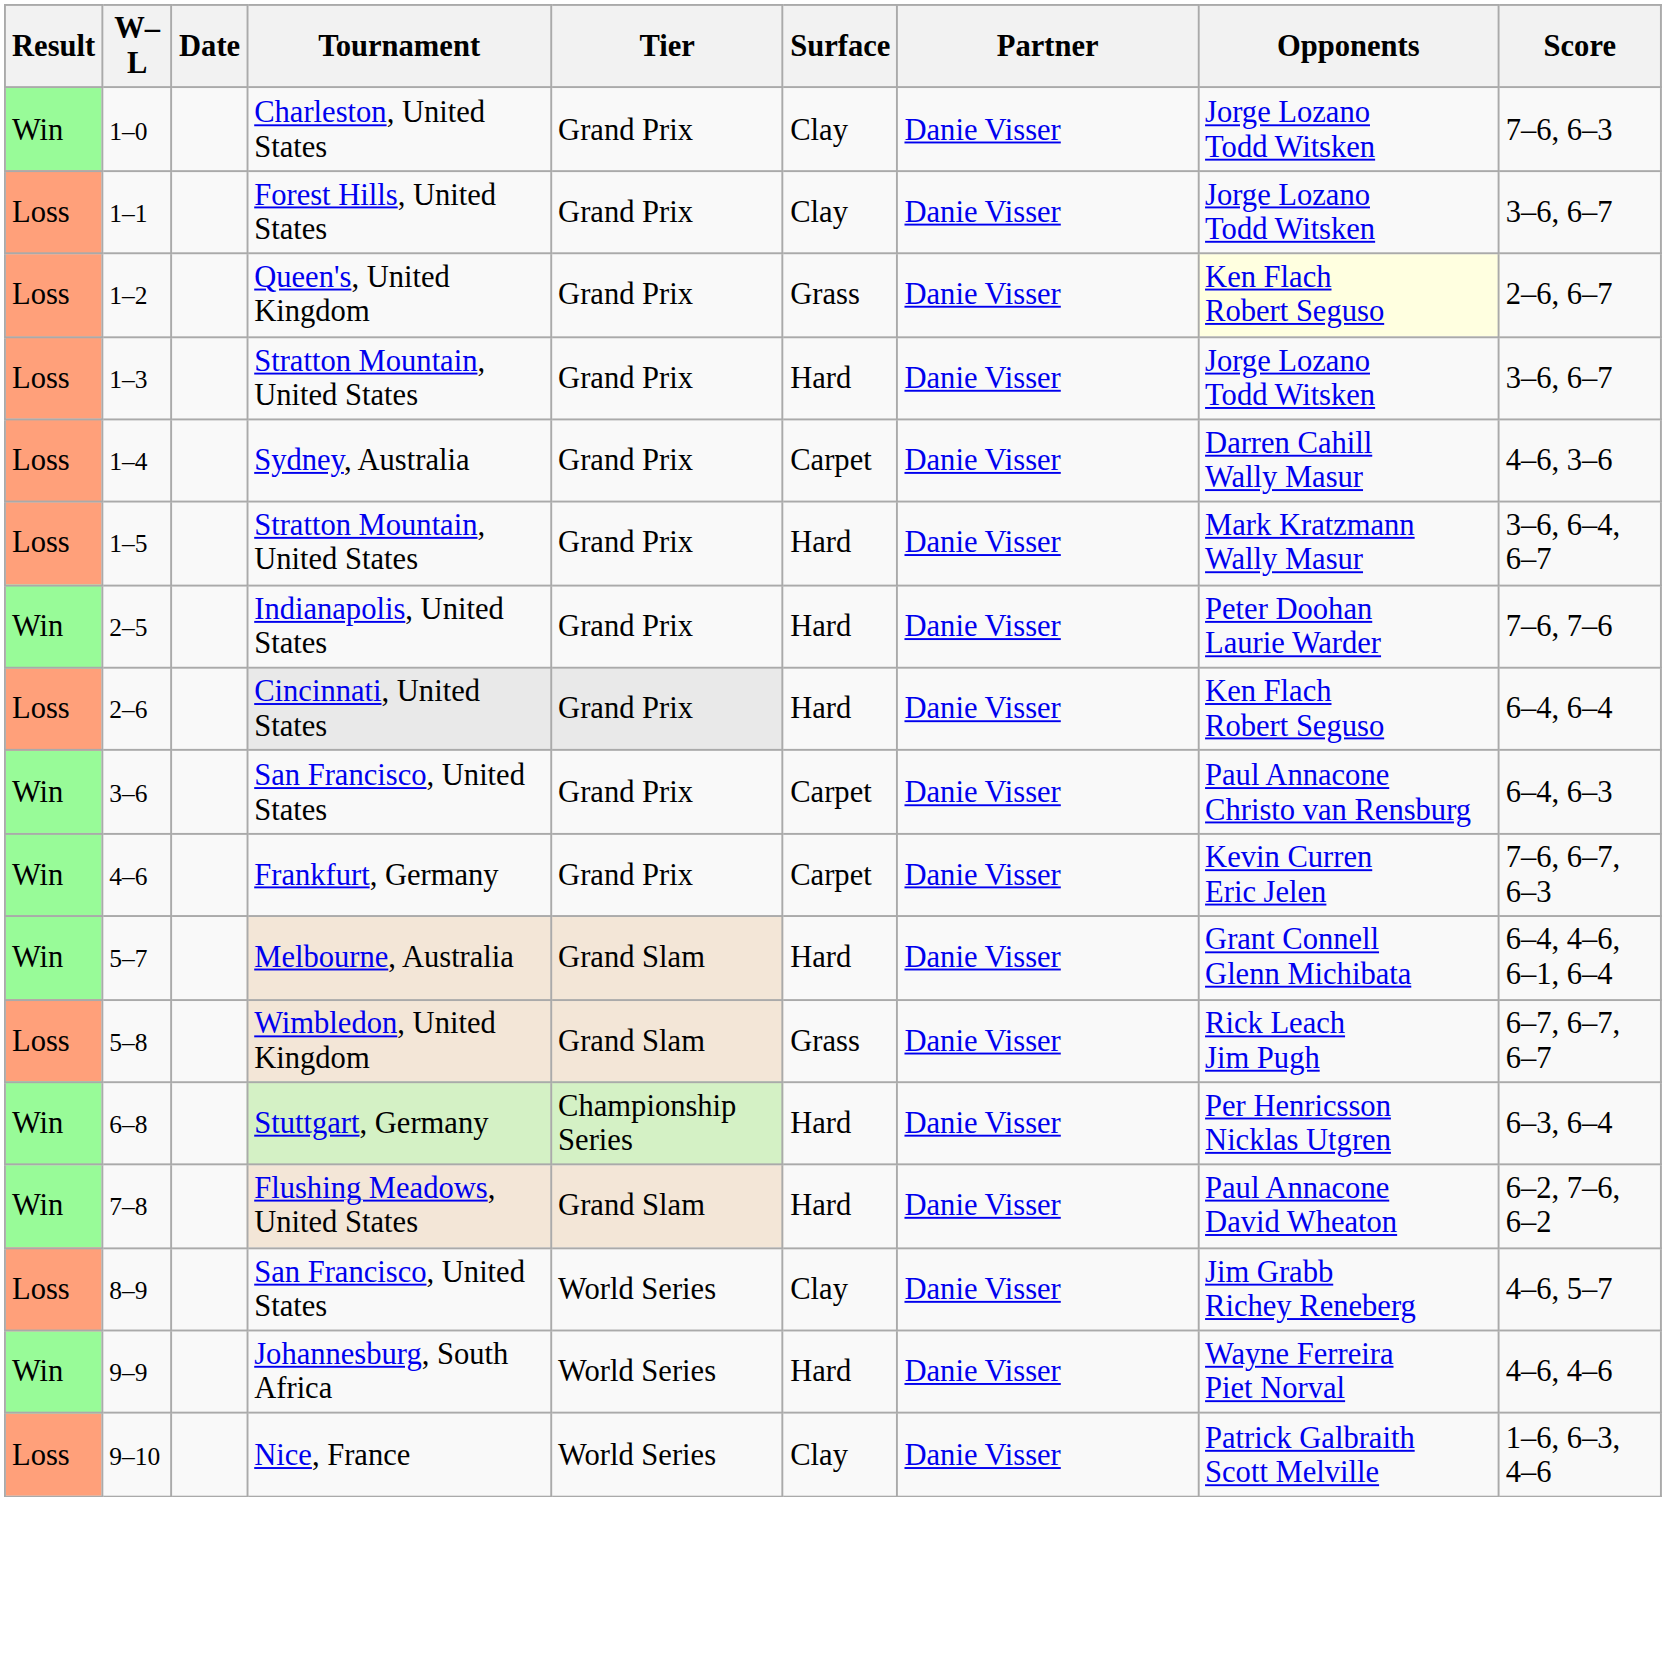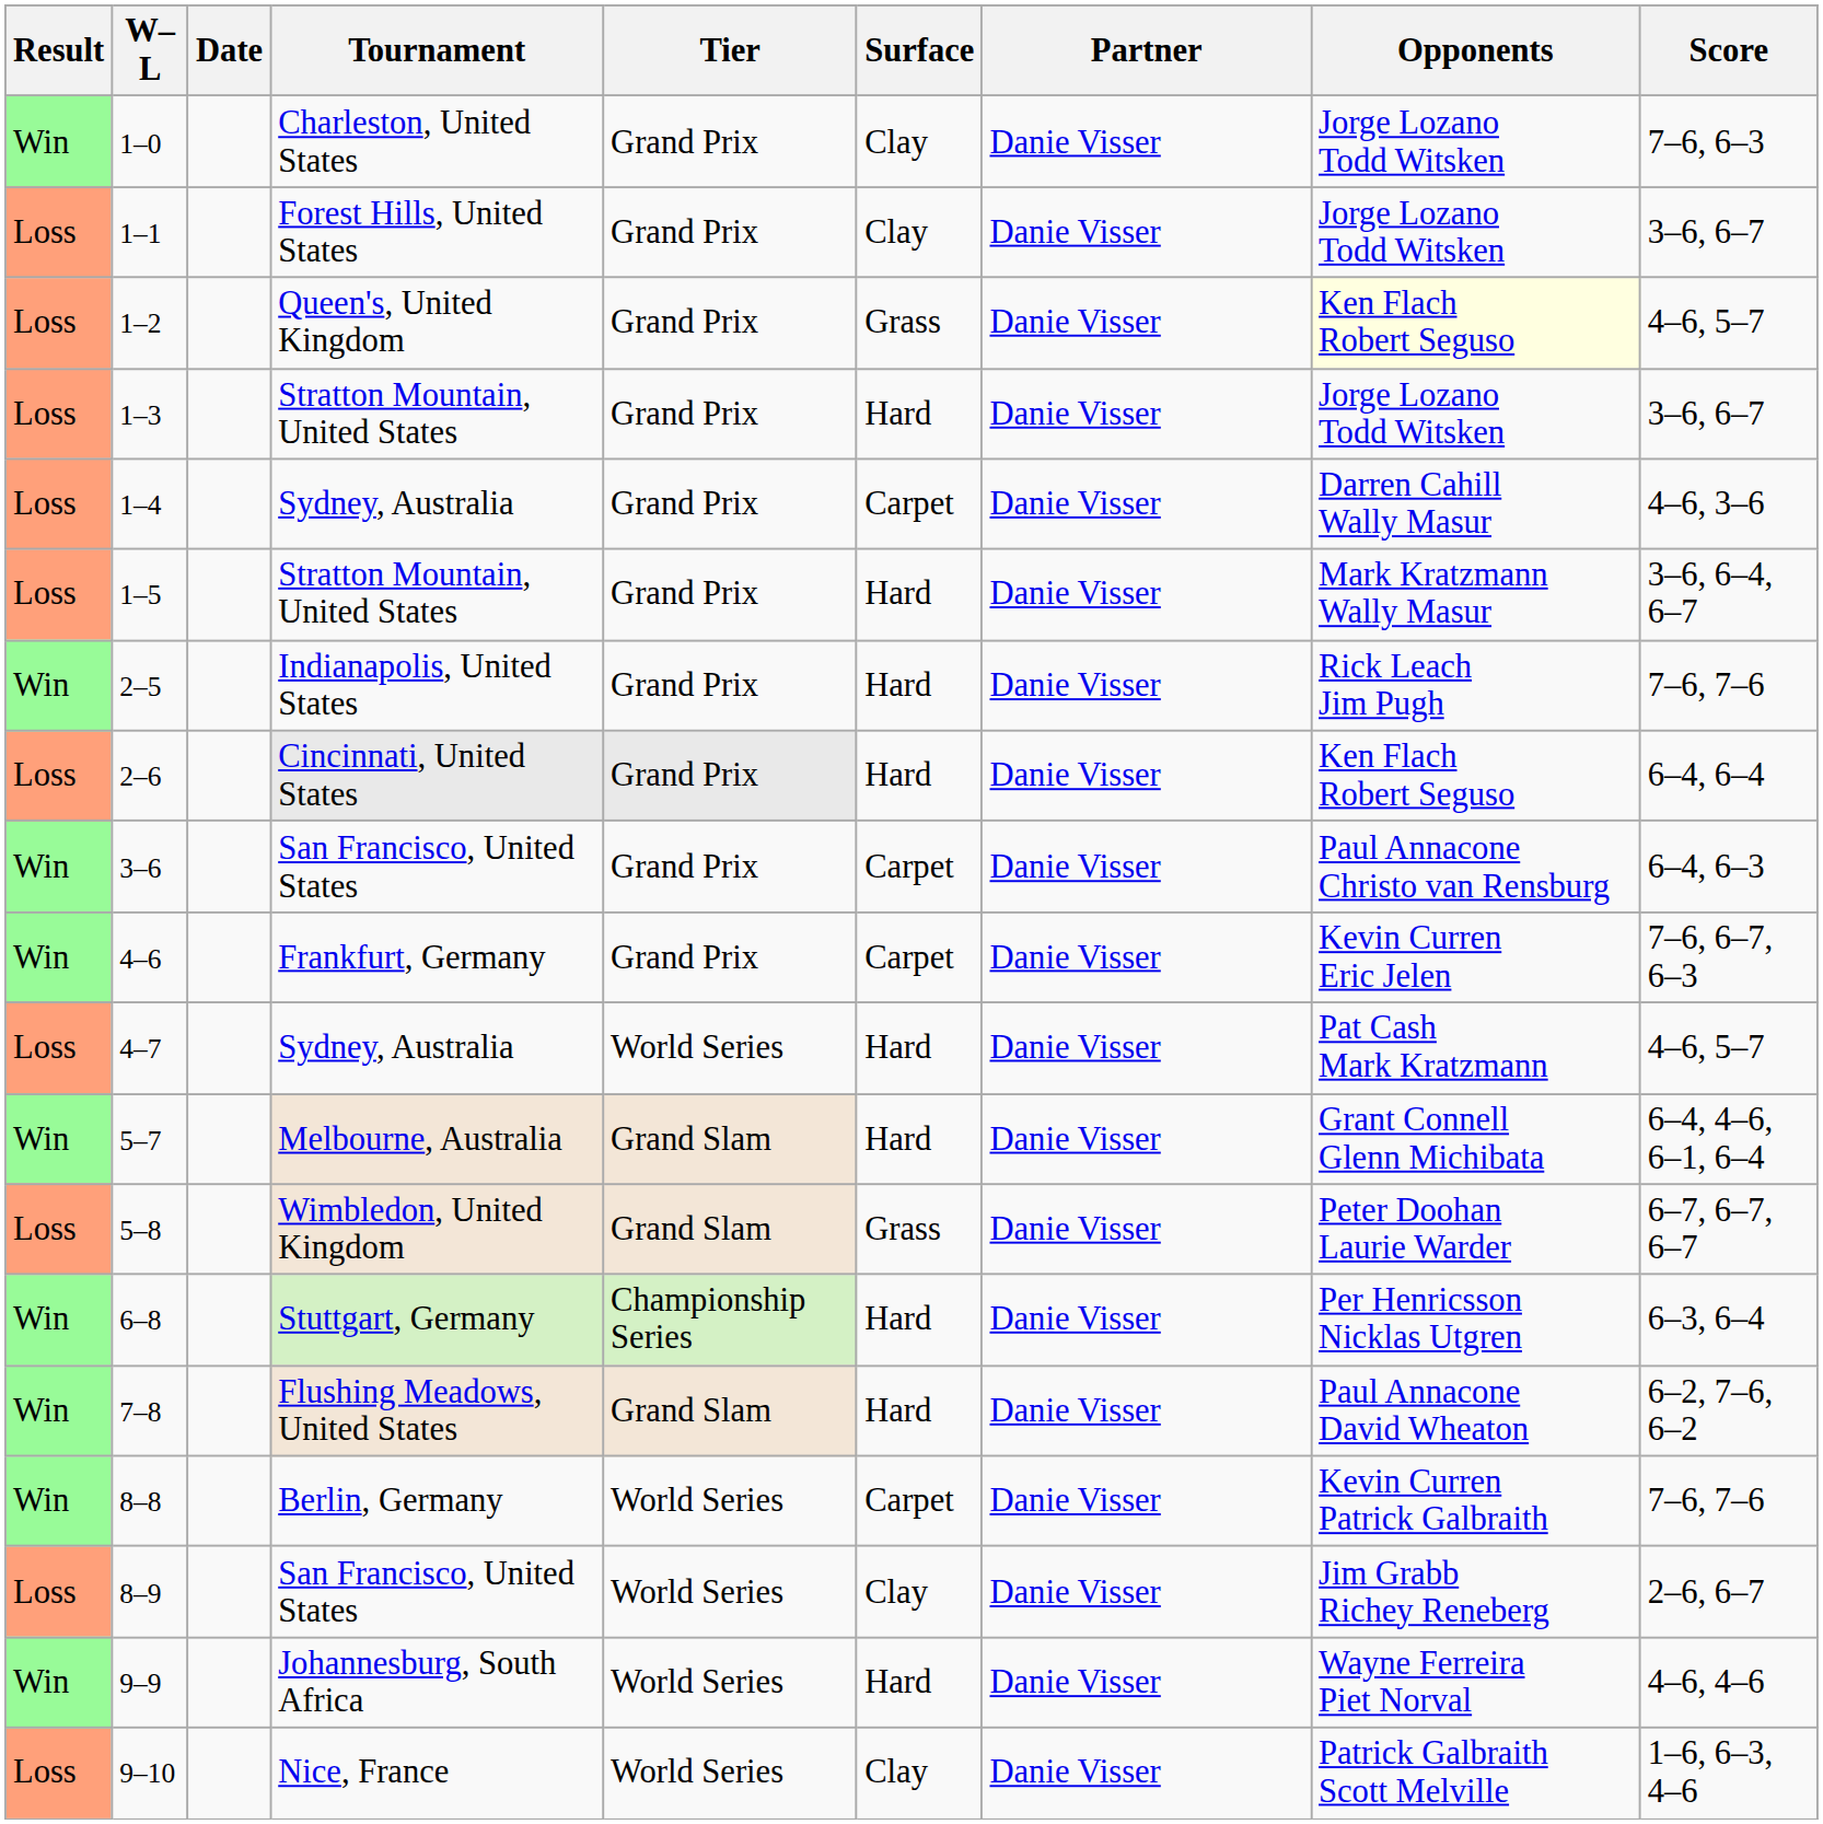1–2 | Score: 2–6, 6–7 -> 4–6, 5–7
2–5 | Opponents: Peter Doohan Laurie Warder -> Rick Leach Jim Pugh
+ row: Loss | 4–7 | Sydney, Australia | World Series | Hard | Danie Visser | Pat Cash Mark Kratzmann | 4–6, 5–7
5–8 | Opponents: Rick Leach Jim Pugh -> Peter Doohan Laurie Warder
+ row: Win | 8–8 | Berlin, Germany | World Series | Carpet | Danie Visser | Kevin Curren Patrick Galbraith | 7–6, 7–6
8–9 | Score: 4–6, 5–7 -> 2–6, 6–7
